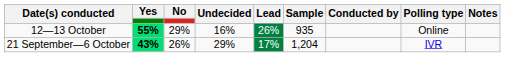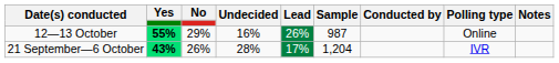12—13 October | Sample: 935 -> 987
21 September—6 October | Undecided: 29% -> 28%
